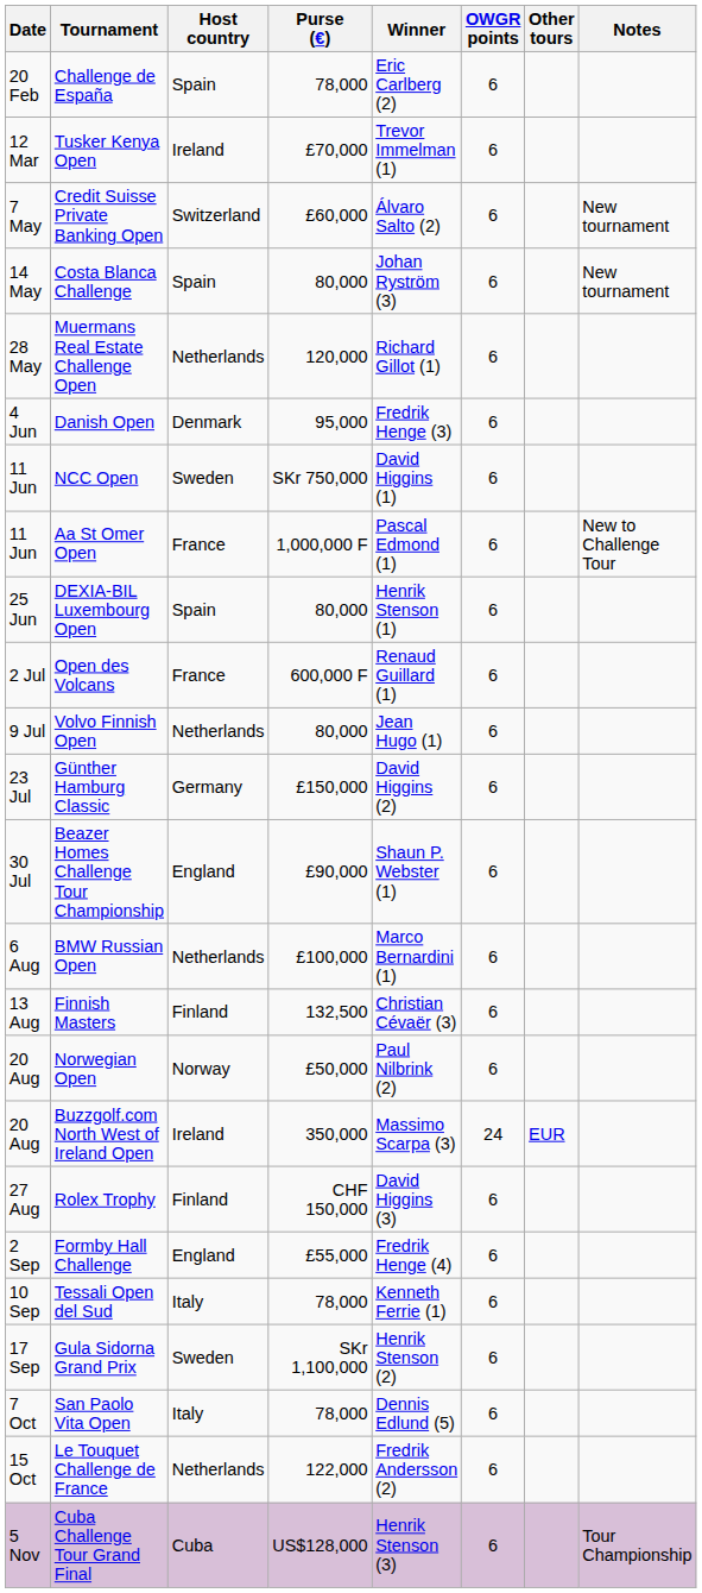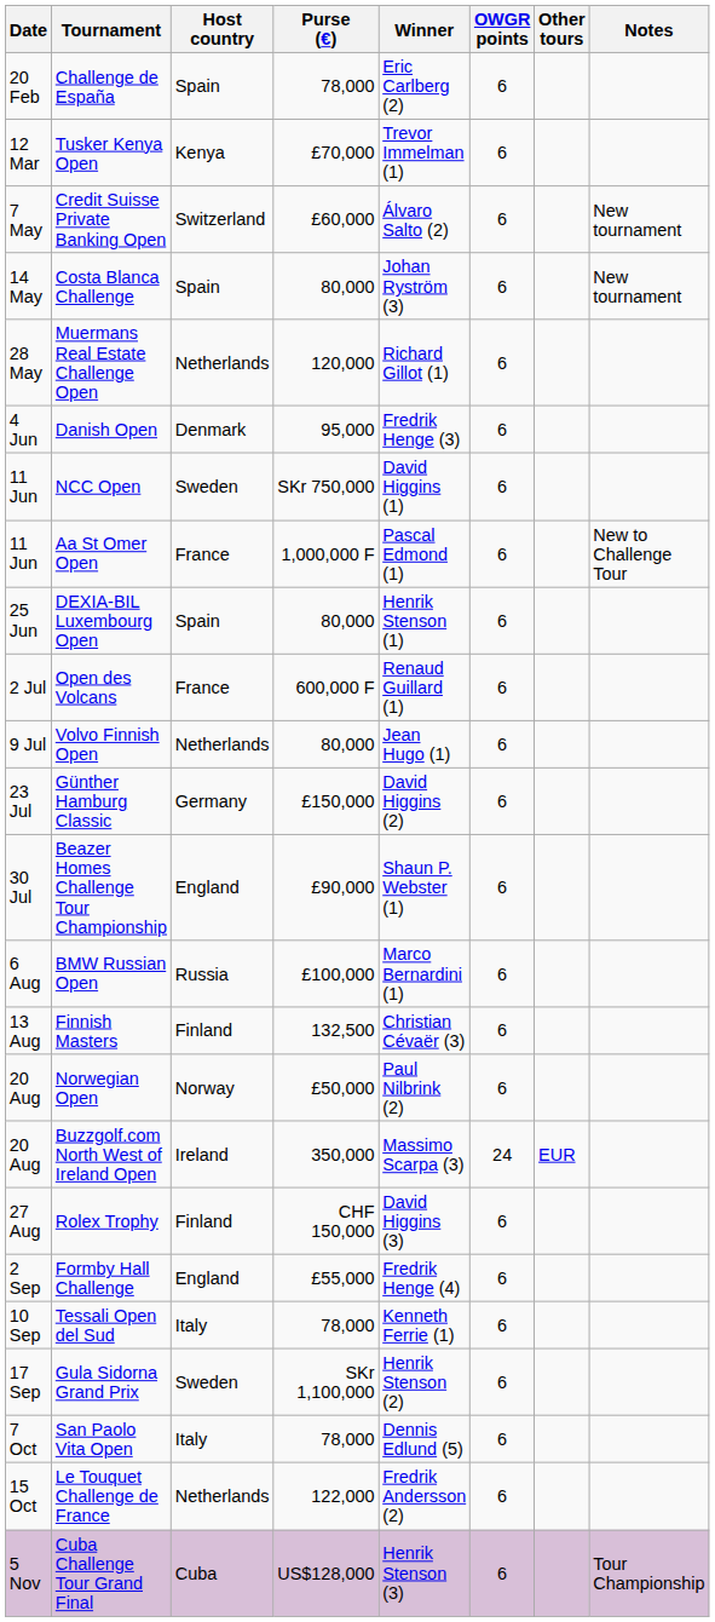Tusker Kenya Open | Host country: Ireland -> Kenya
BMW Russian Open | Host country: Netherlands -> Russia
